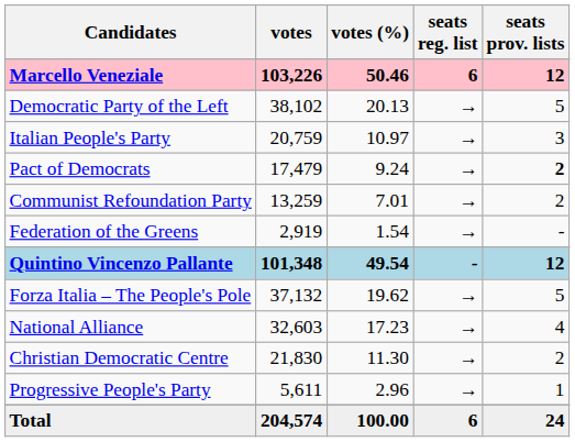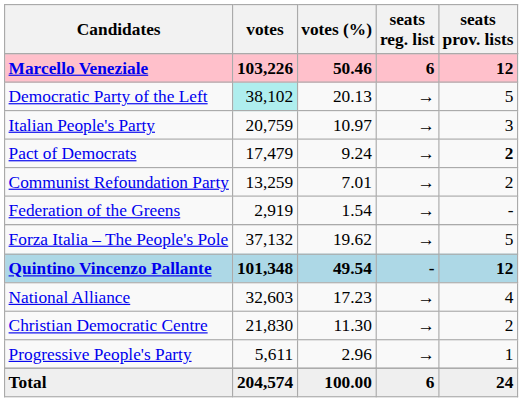Democratic Party of the Left | votes: no background -> paleturquoise background
rows swapped: Quintino Vincenzo Pallante <-> Forza Italia – The People's Pole
